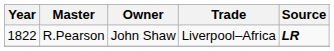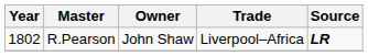R.Pearson | Year: 1822 -> 1802
